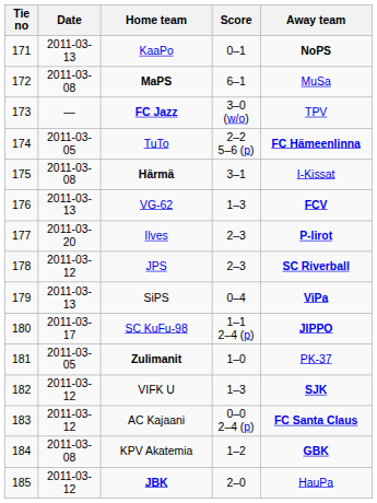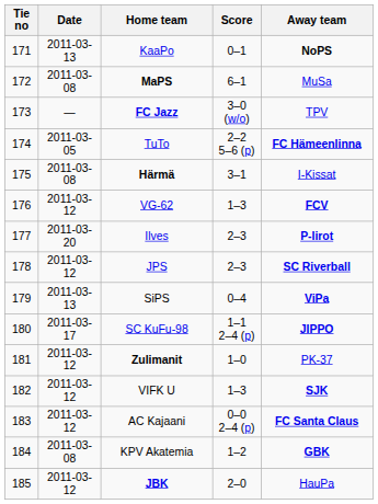VG-62 | Date: 2011-03-13 -> 2011-03-12
Zulimanit | Date: 2011-03-05 -> 2011-03-12
